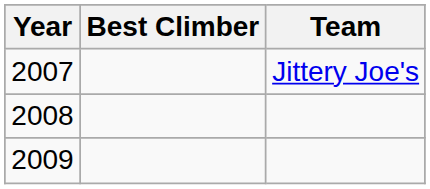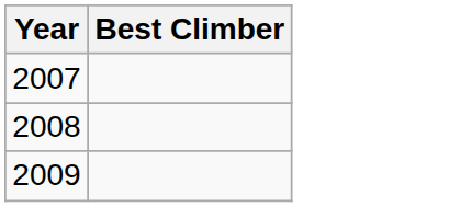- column: Team | Jittery Joe's
